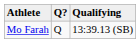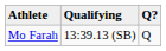columns swapped: Qualifying <-> Q?
